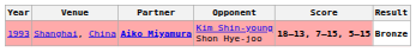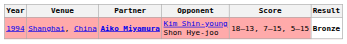Shanghai, China | Year: 1993 -> 1994
Shanghai, China | Score: bold -> normal
